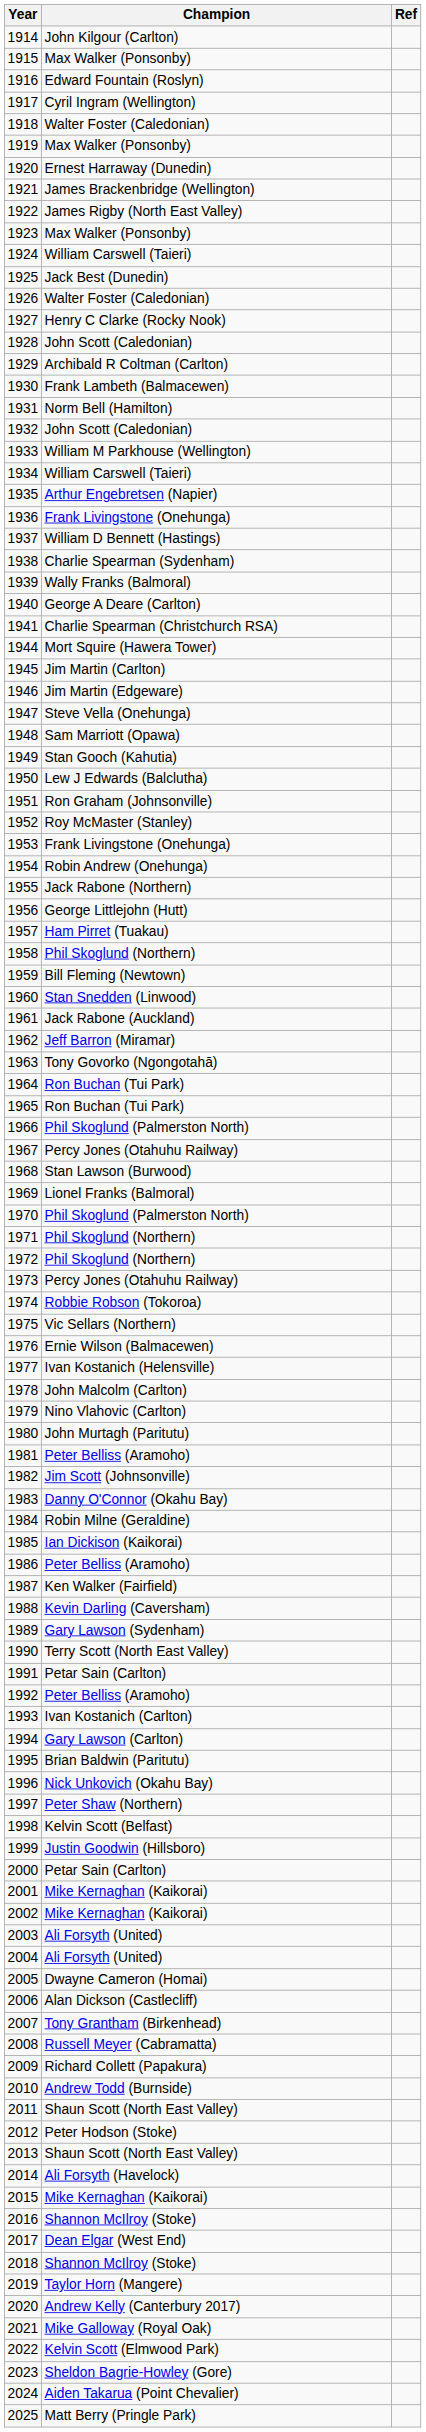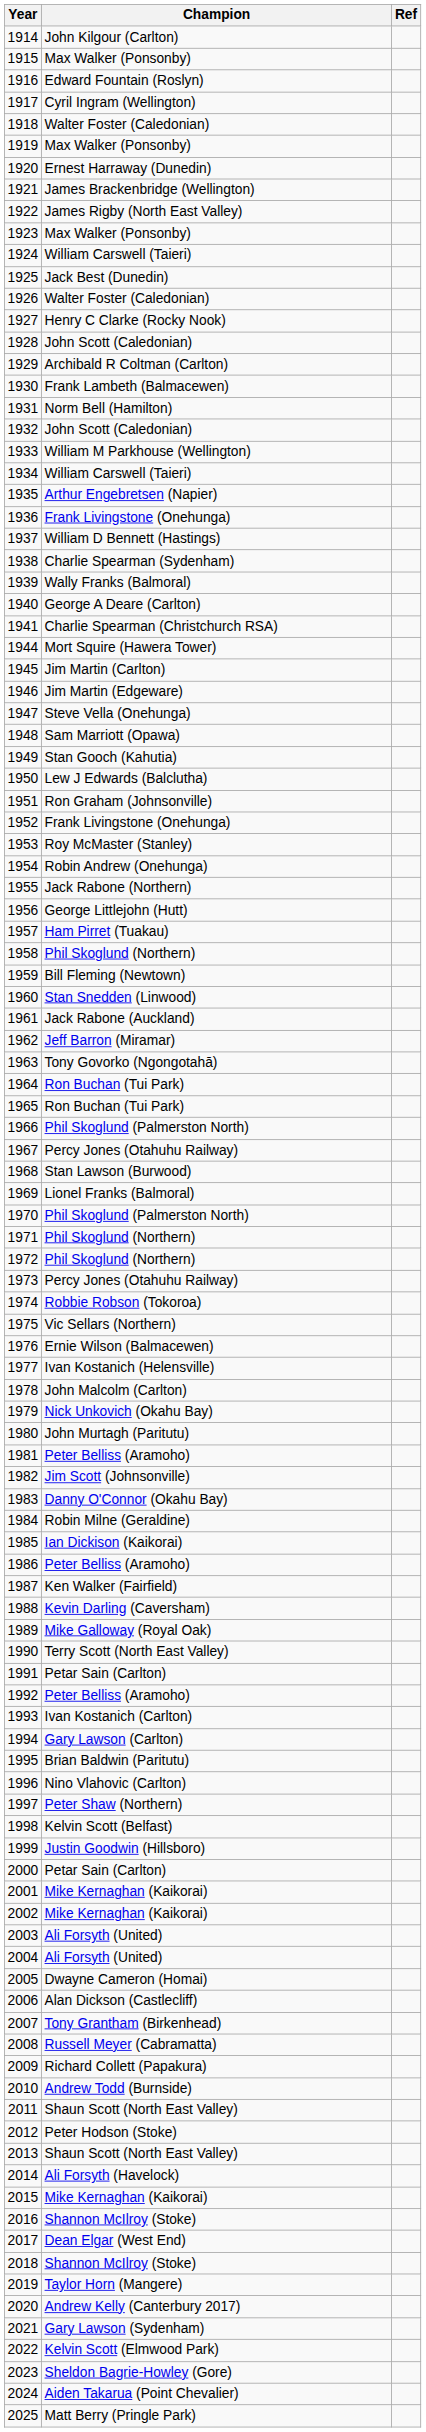1952 | Champion: Roy McMaster (Stanley) -> Frank Livingstone (Onehunga)
1953 | Champion: Frank Livingstone (Onehunga) -> Roy McMaster (Stanley)
1979 | Champion: Nino Vlahovic (Carlton) -> Nick Unkovich (Okahu Bay)
1989 | Champion: Gary Lawson (Sydenham) -> Mike Galloway (Royal Oak)
1996 | Champion: Nick Unkovich (Okahu Bay) -> Nino Vlahovic (Carlton)
2021 | Champion: Mike Galloway (Royal Oak) -> Gary Lawson (Sydenham)
